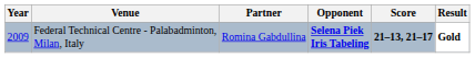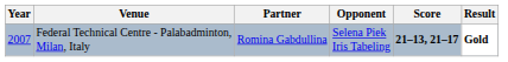Federal Technical Centre - Palabadminton, Milan, Italy | Year: 2009 -> 2007
Federal Technical Centre - Palabadminton, Milan, Italy | Opponent: bold -> normal
